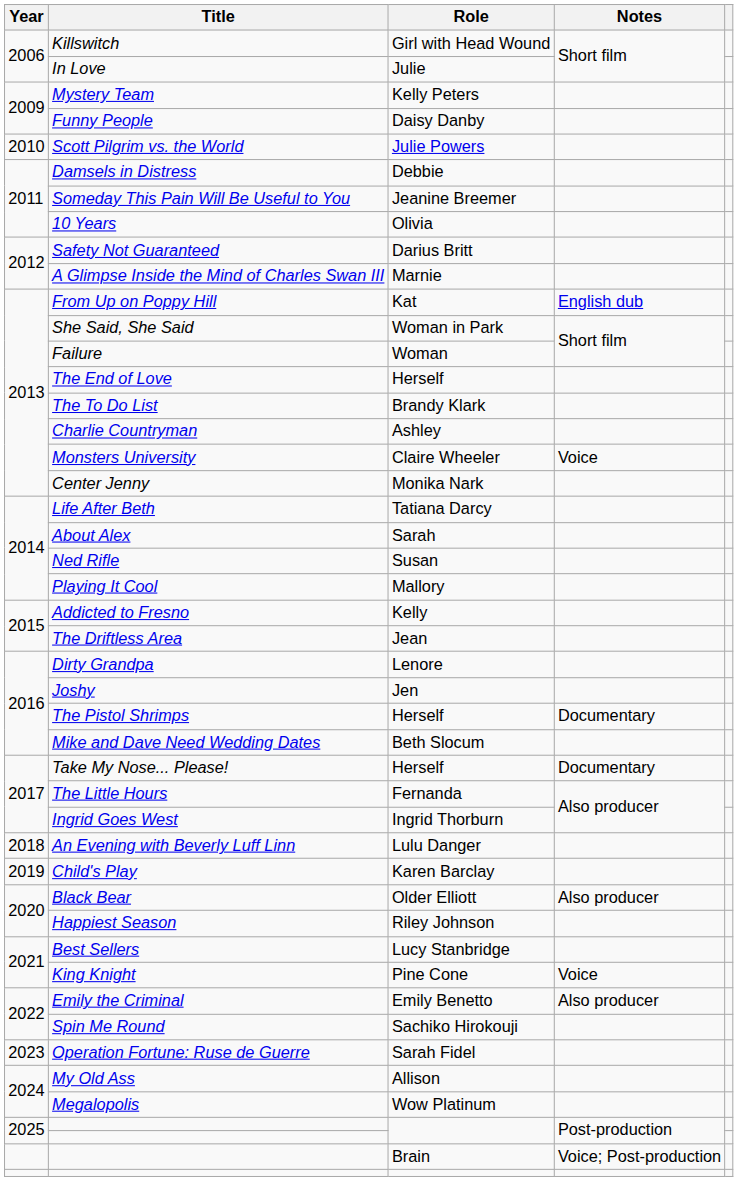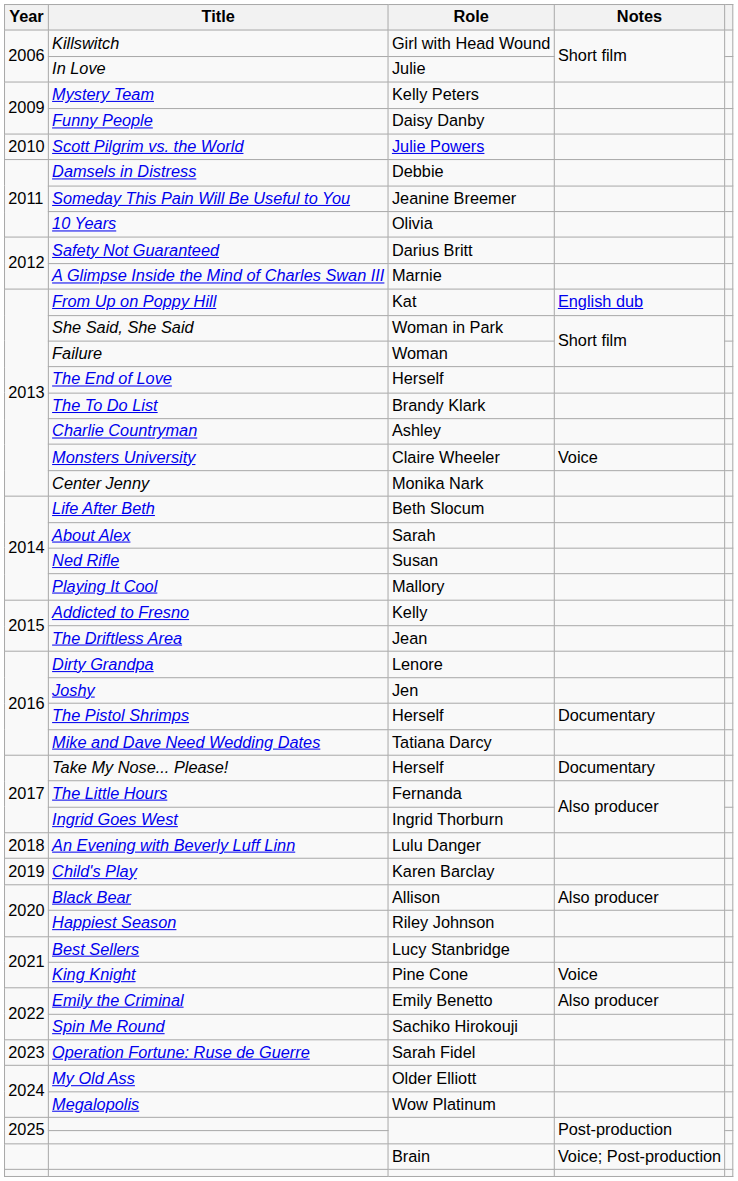Life After Beth | Role: Tatiana Darcy -> Beth Slocum
Mike and Dave Need Wedding Dates | Role: Beth Slocum -> Tatiana Darcy
Black Bear | Role: Older Elliott -> Allison
My Old Ass | Role: Allison -> Older Elliott
